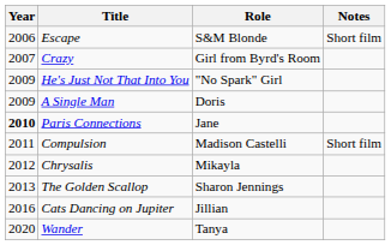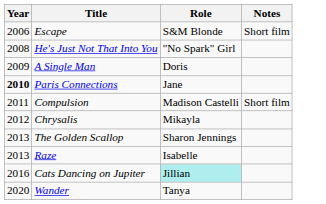- row: 2007 | Crazy | Girl from Byrd's Room
He's Just Not That Into You | Year: 2009 -> 2008
+ row: 2013 | Raze | Isabelle
Cats Dancing on Jupiter | Role: no background -> paleturquoise background
